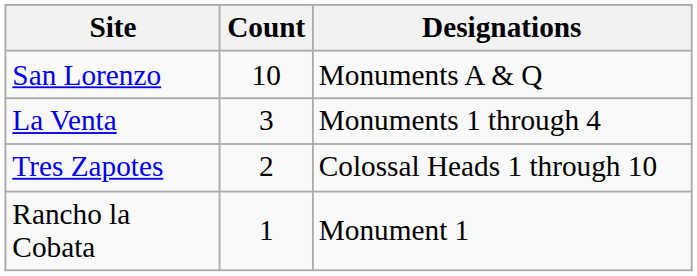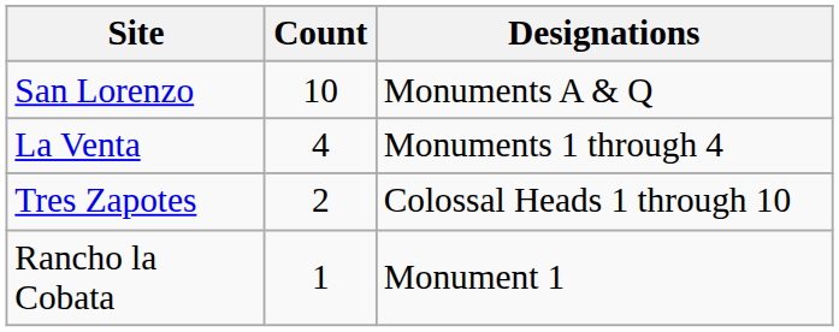La Venta | Count: 3 -> 4
